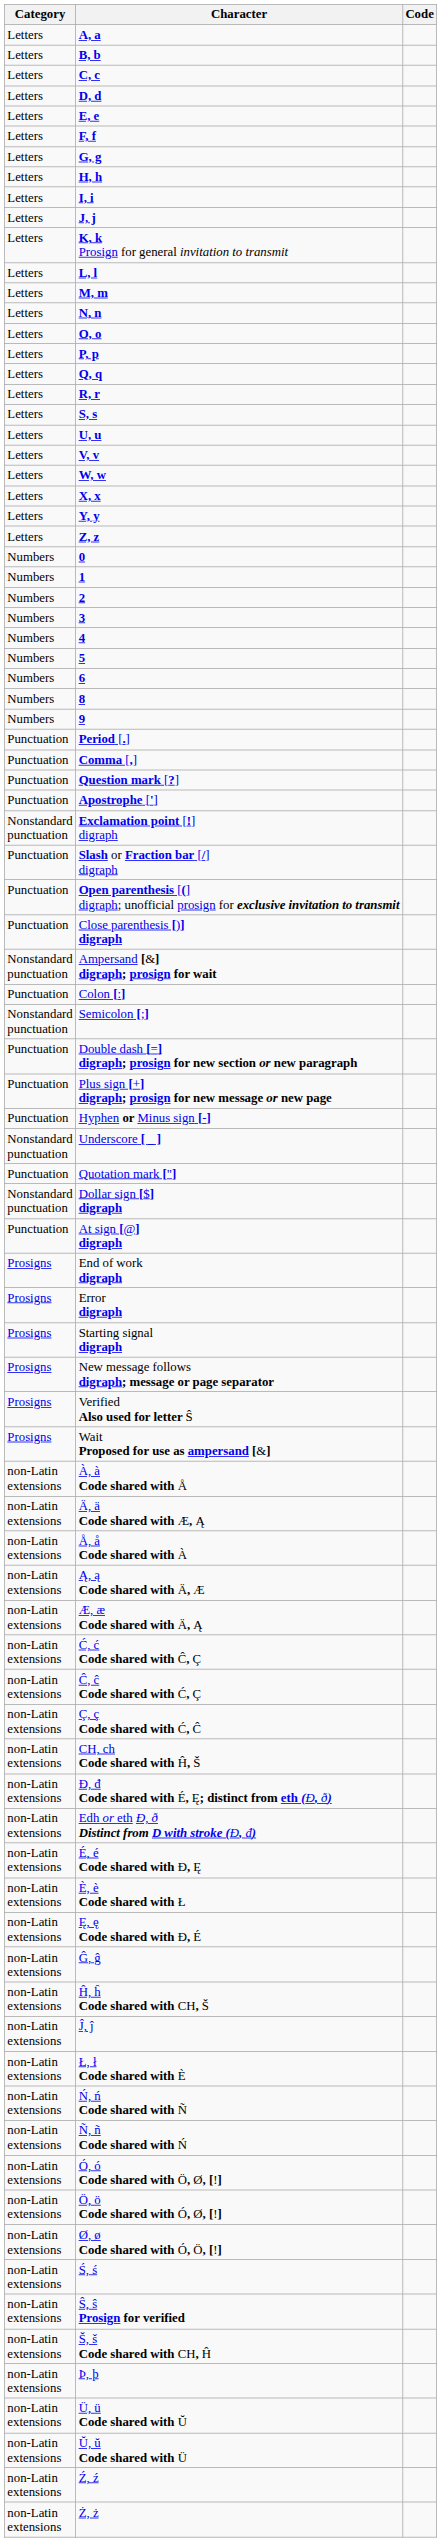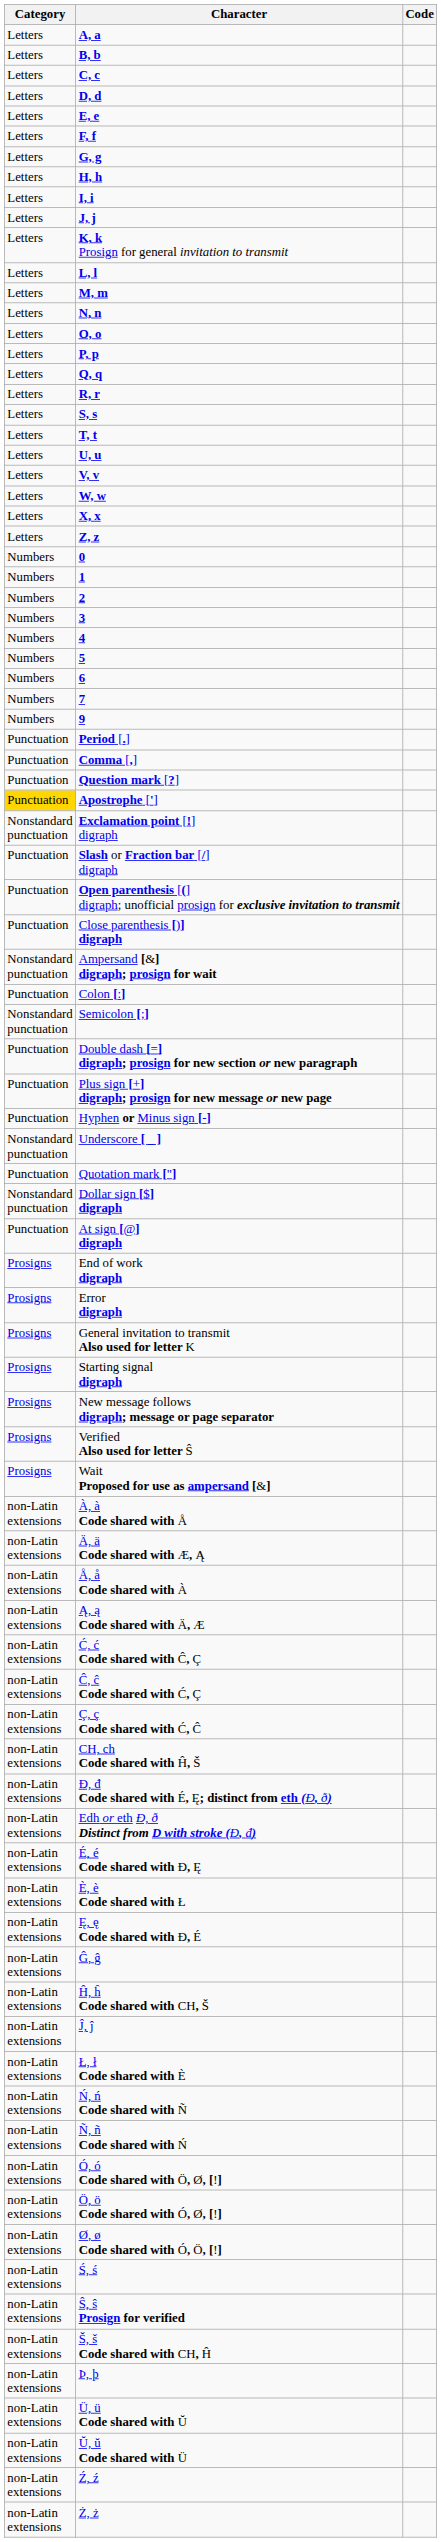+ row: Letters | T, t
- row: Letters | Y, y
+ row: Numbers | 7
- row: Numbers | 8
Apostrophe ['] | Category: no background -> gold background
+ row: Prosigns | General invitation to transmit Also used for letter K
- row: non-Latin extensions | Æ, æ Code shared with Ä, Ą
